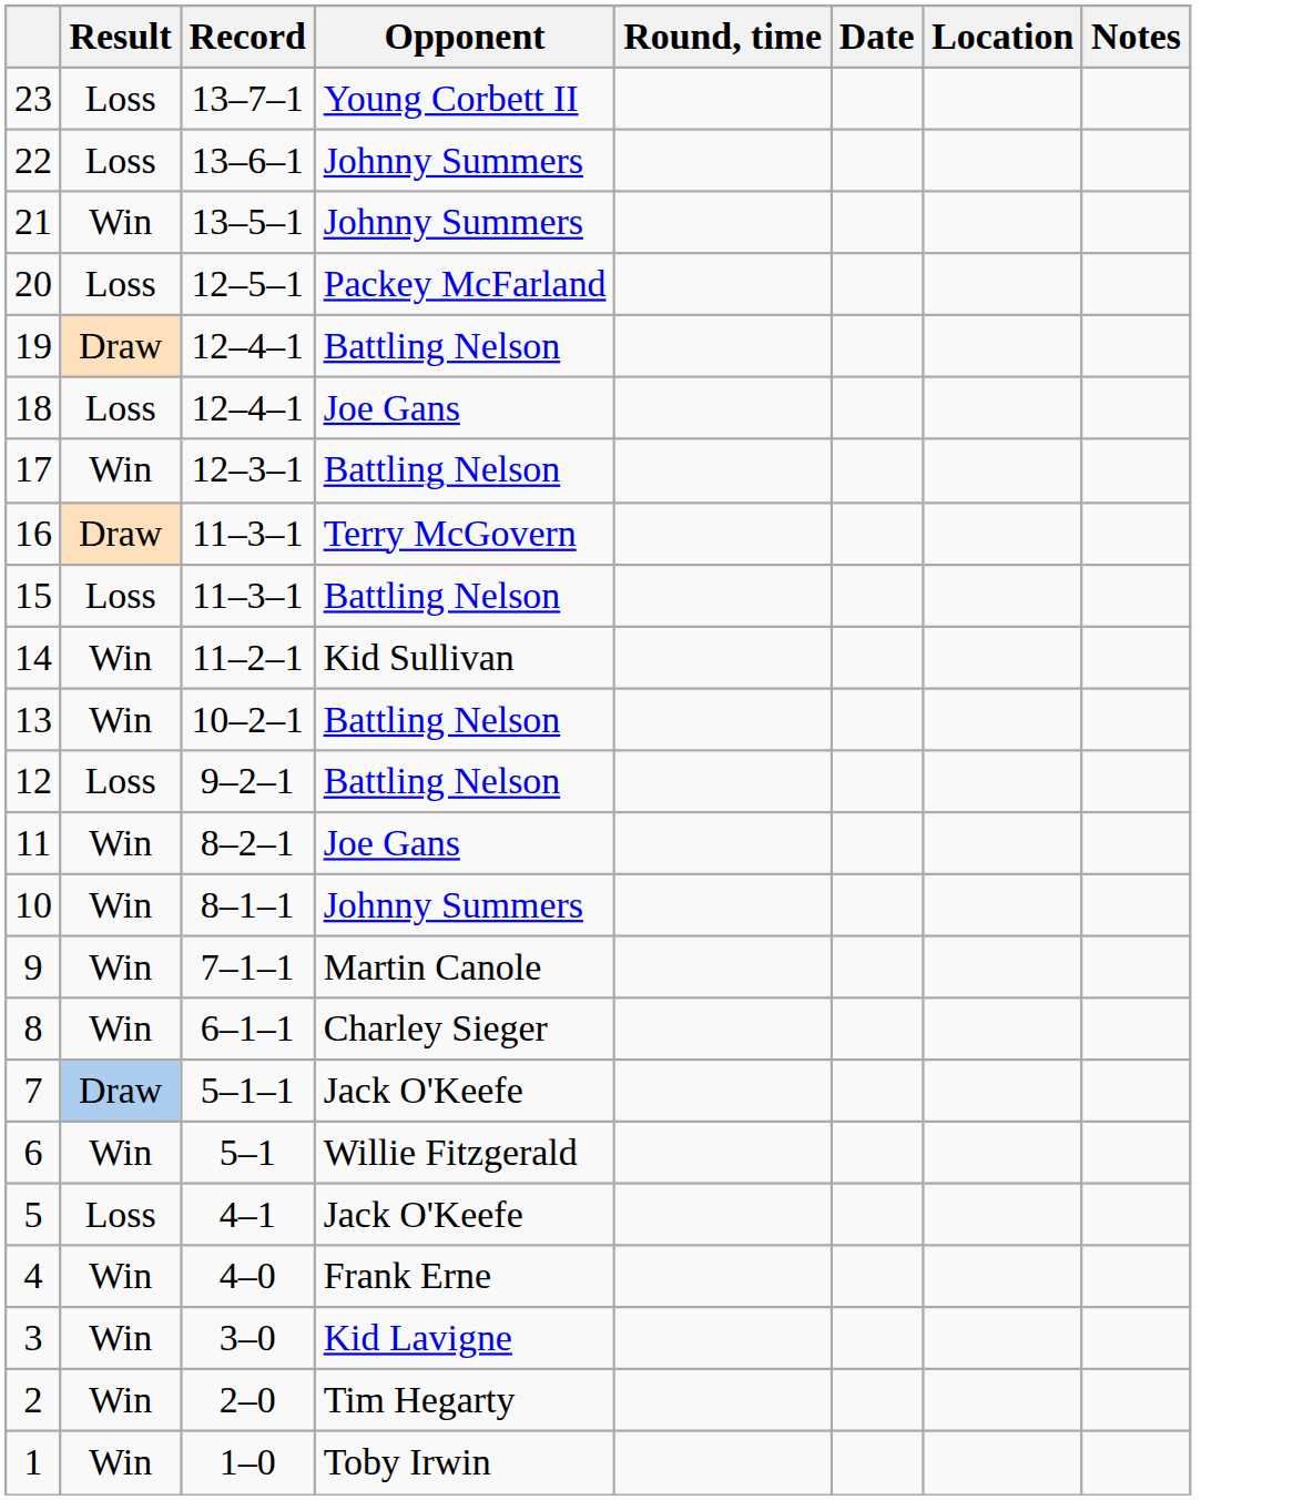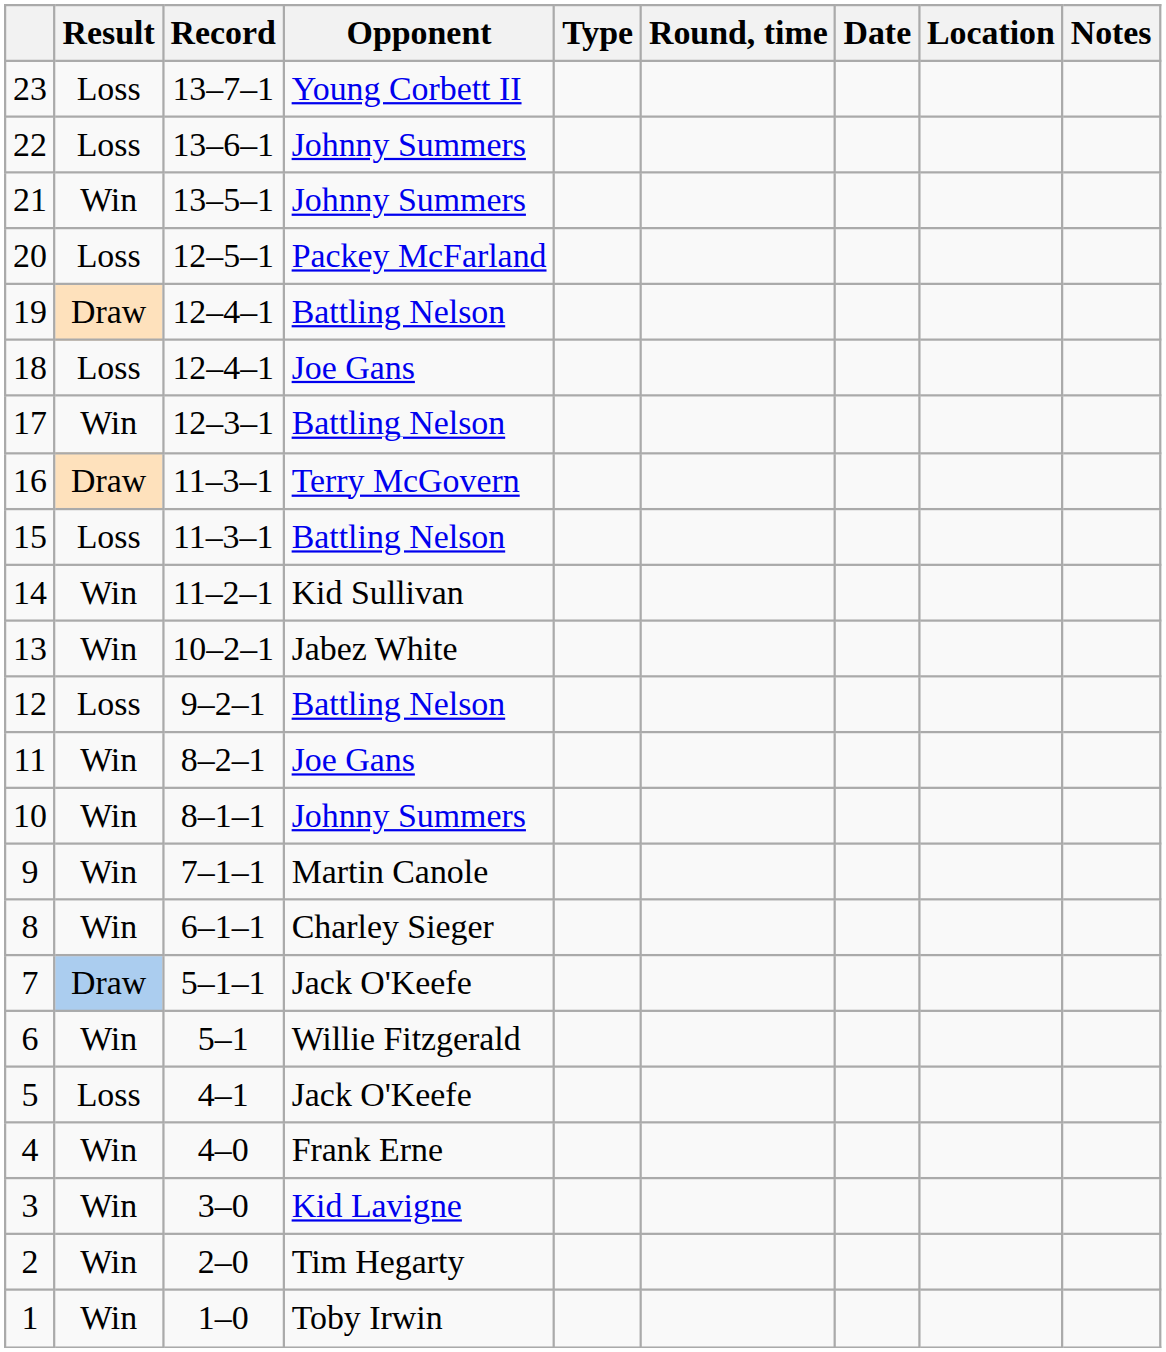+ column: Type
13 | Opponent: Battling Nelson -> Jabez White
